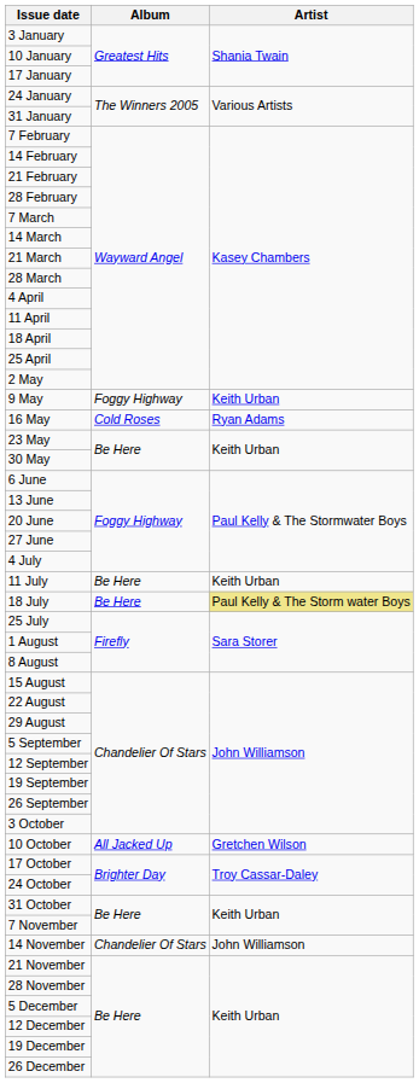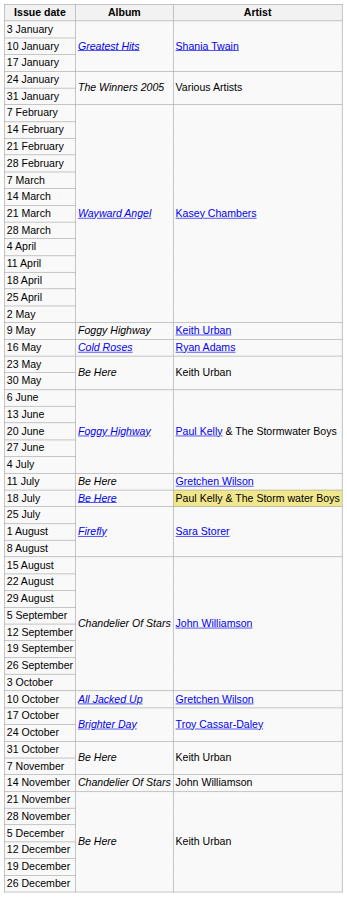11 July | Artist: Keith Urban -> Gretchen Wilson
